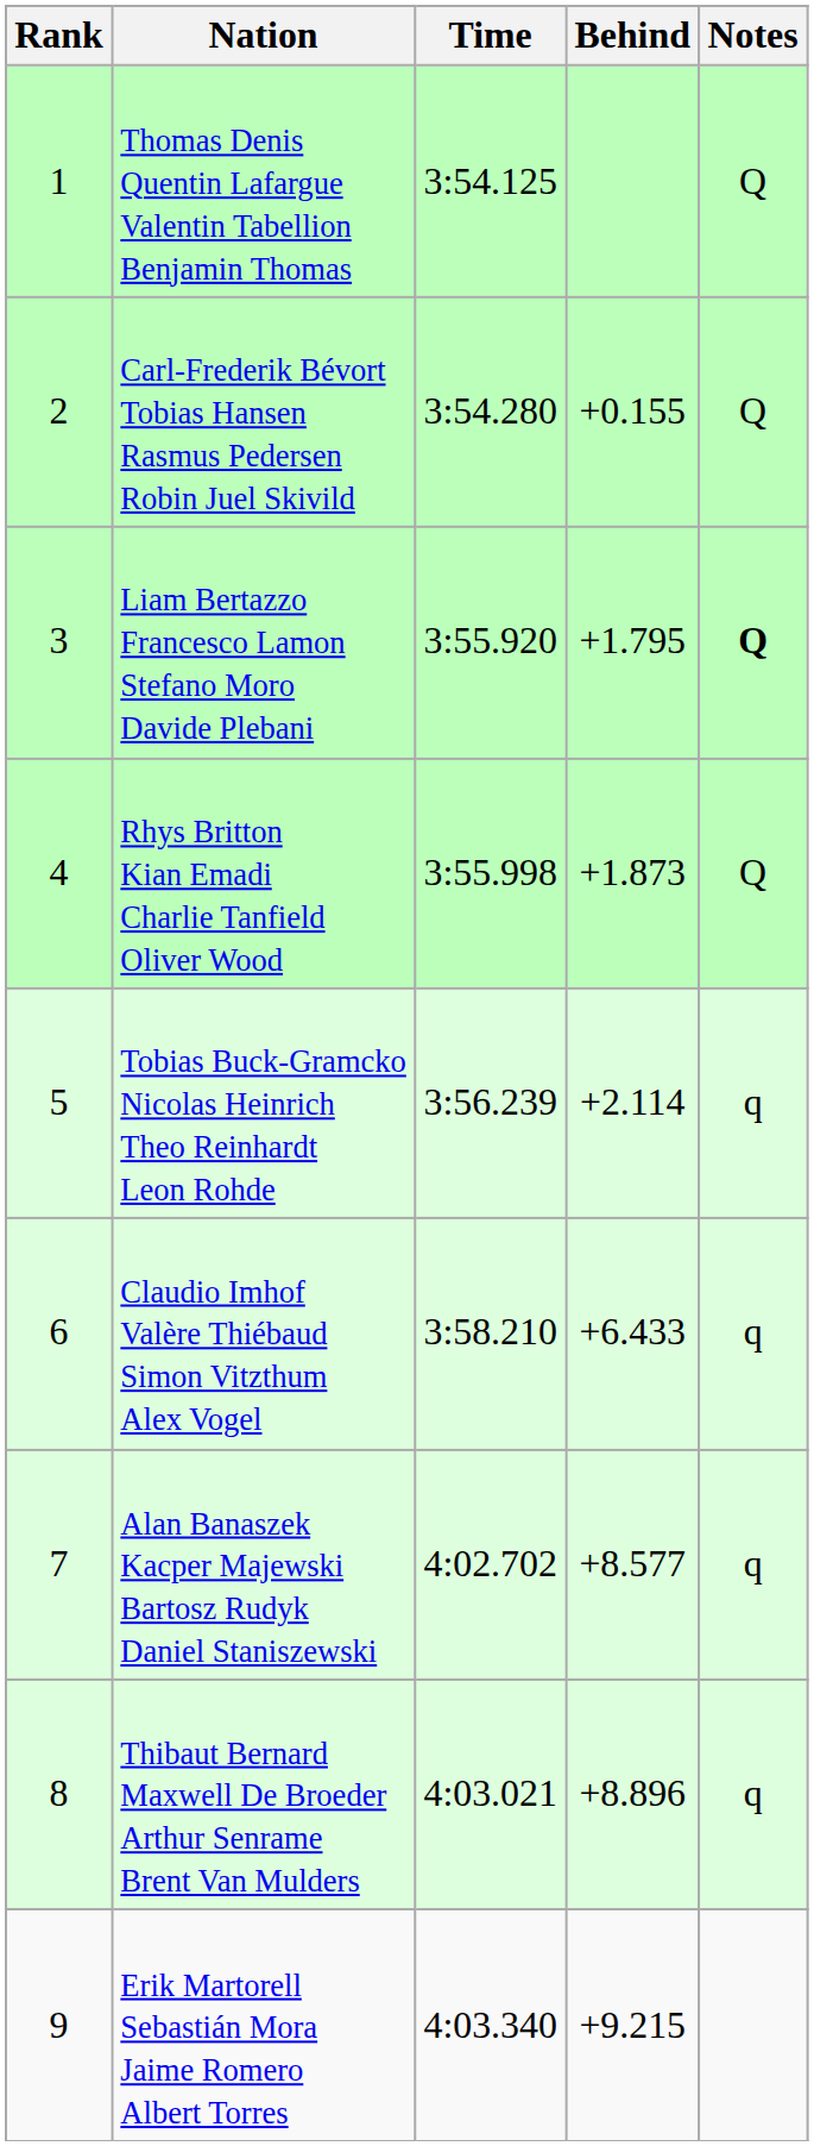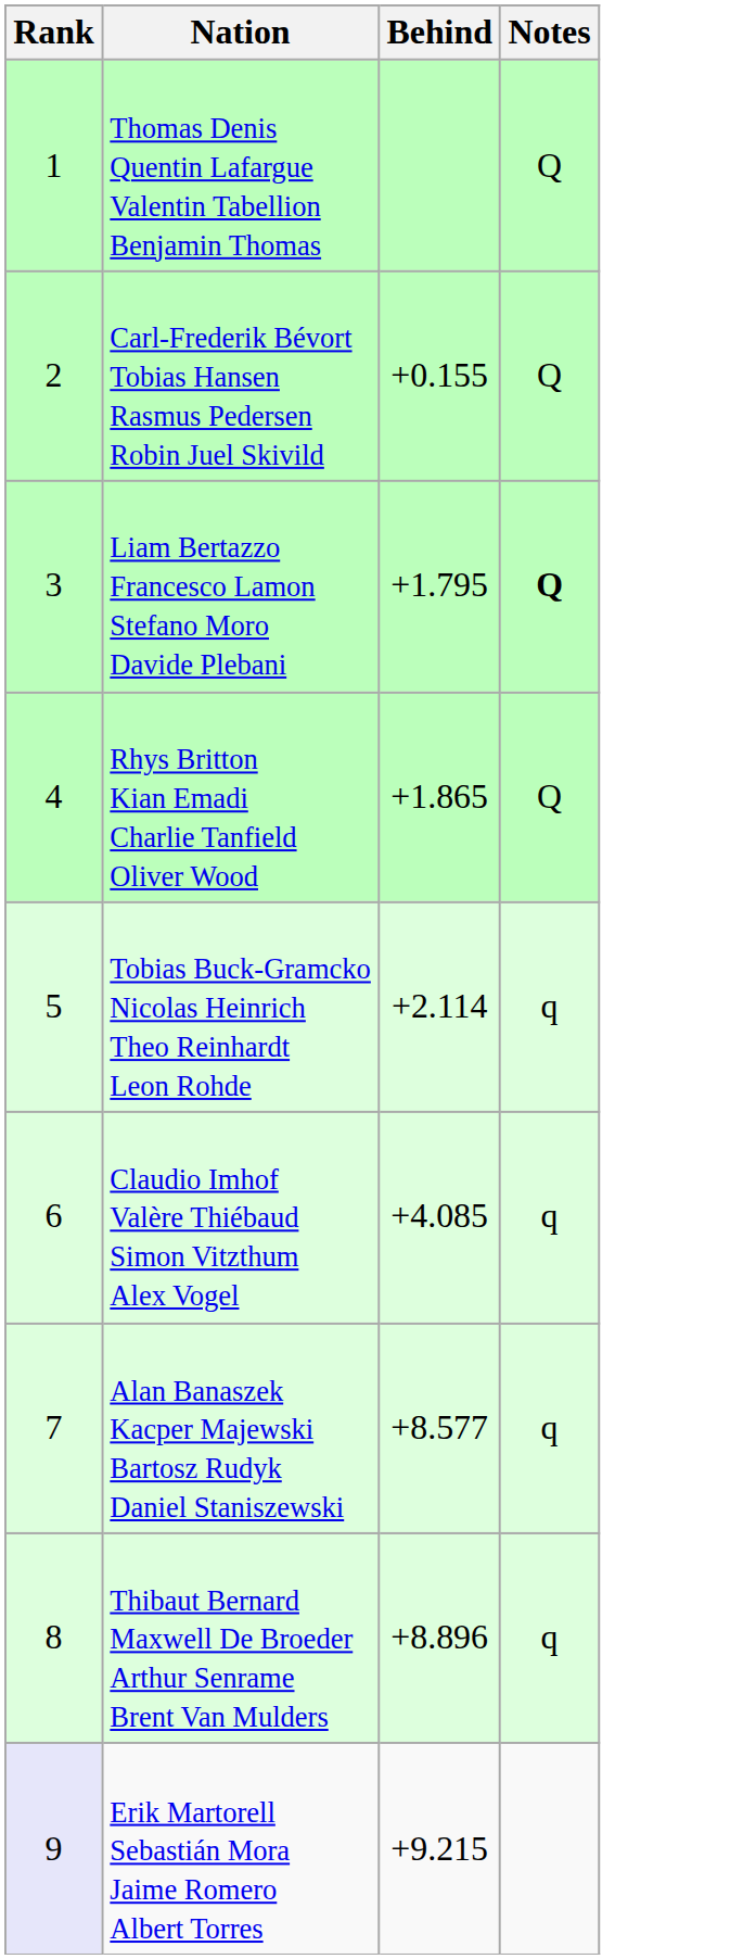- column: Time | 3:54.125 | 3:54.280 | 3:55.920 | 3:55.998 | 3:56.239 | 3:58.210 | 4:02.702 | 4:03.021 | 4:03.340
Rhys Britton Kian Emadi Charlie Tanfield Oliver Wood | Behind: +1.873 -> +1.865
Claudio Imhof Valère Thiébaud Simon Vitzthum Alex Vogel | Behind: +6.433 -> +4.085
Erik Martorell Sebastián Mora Jaime Romero Albert Torres | Rank: no background -> lavender background
